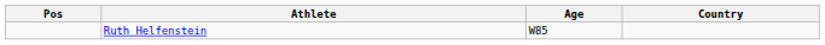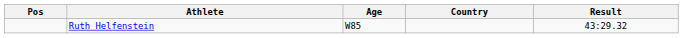+ column: Result | 43:29.32
